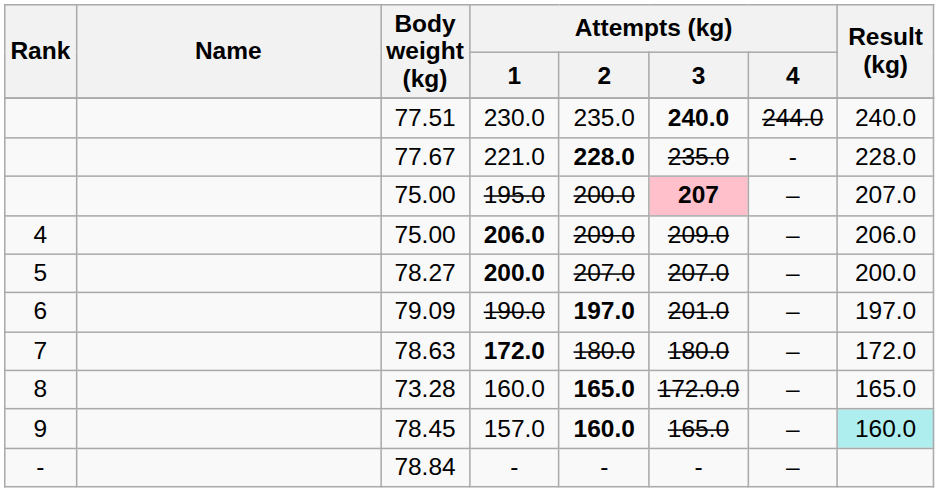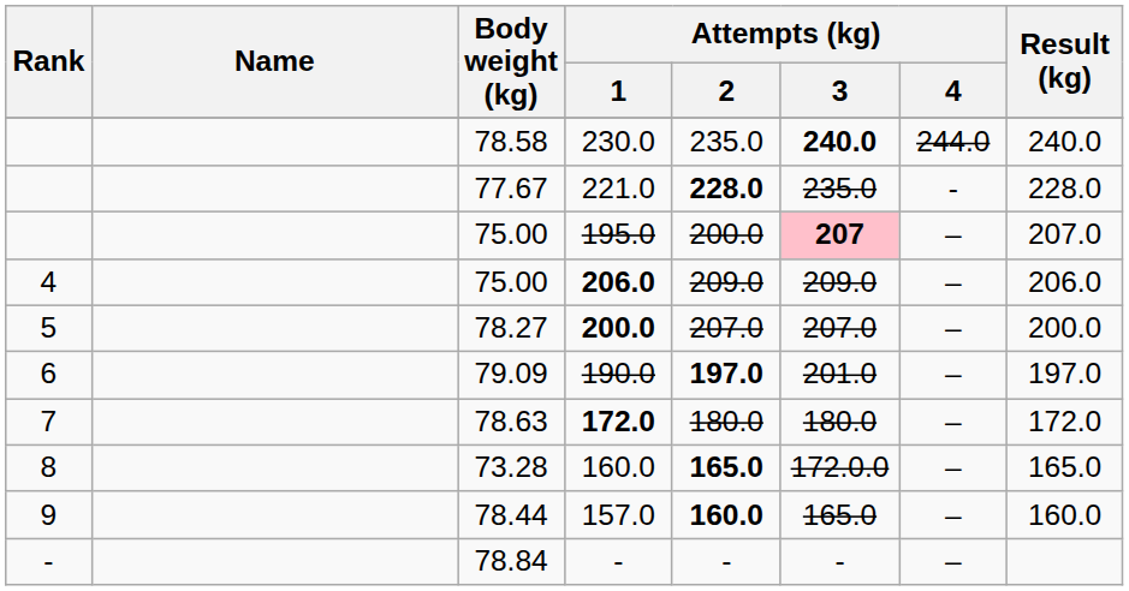230.0 | Body weight (kg): 77.51 -> 78.58
157.0 | Body weight (kg): 78.45 -> 78.44
157.0 | Result (kg): paleturquoise background -> no background
